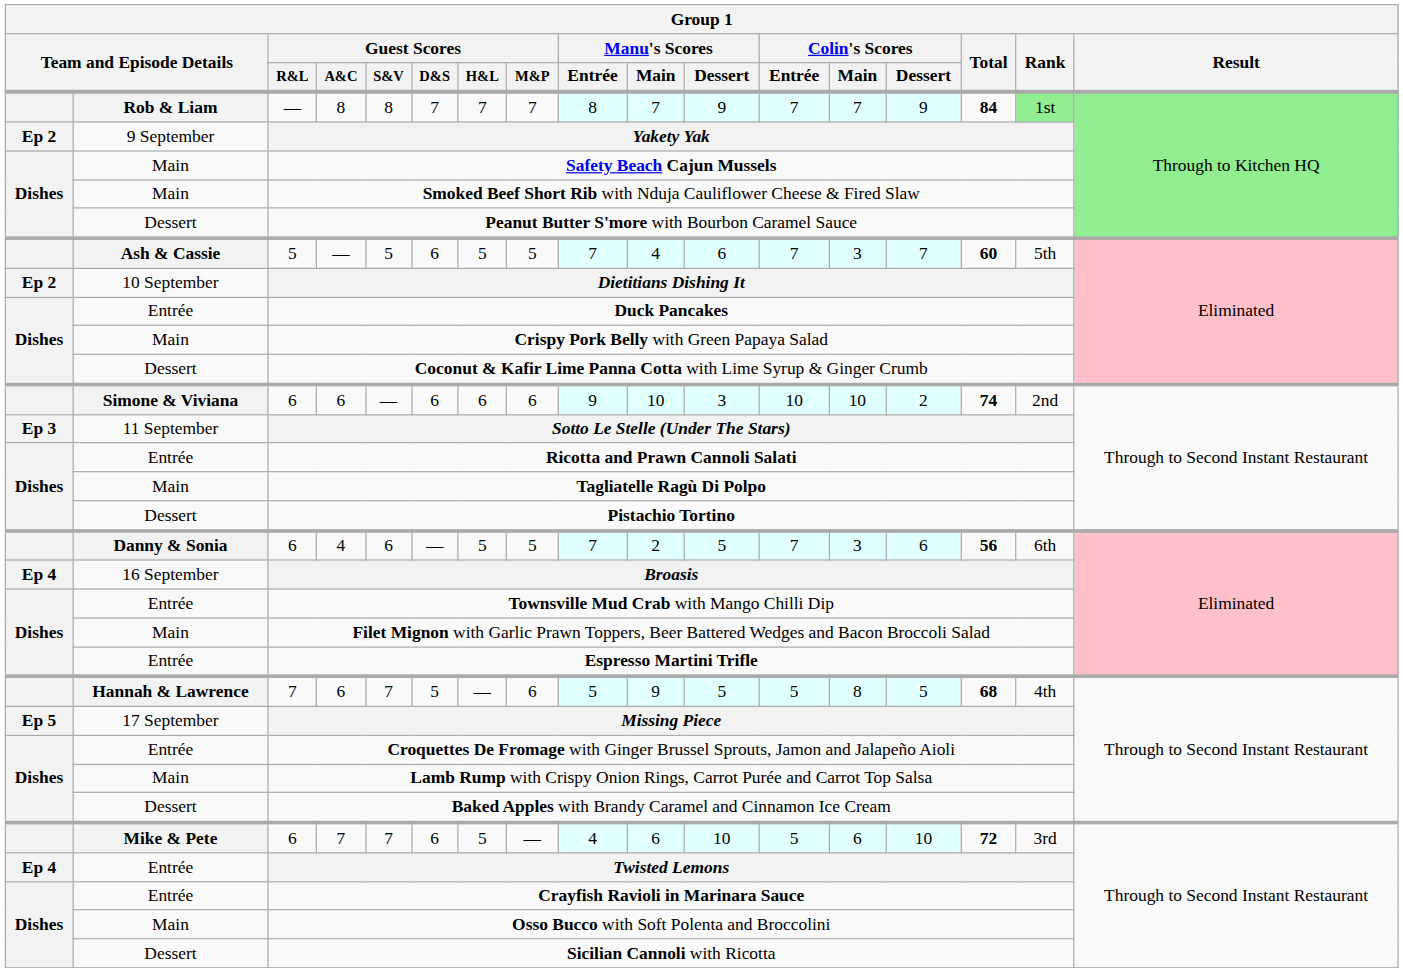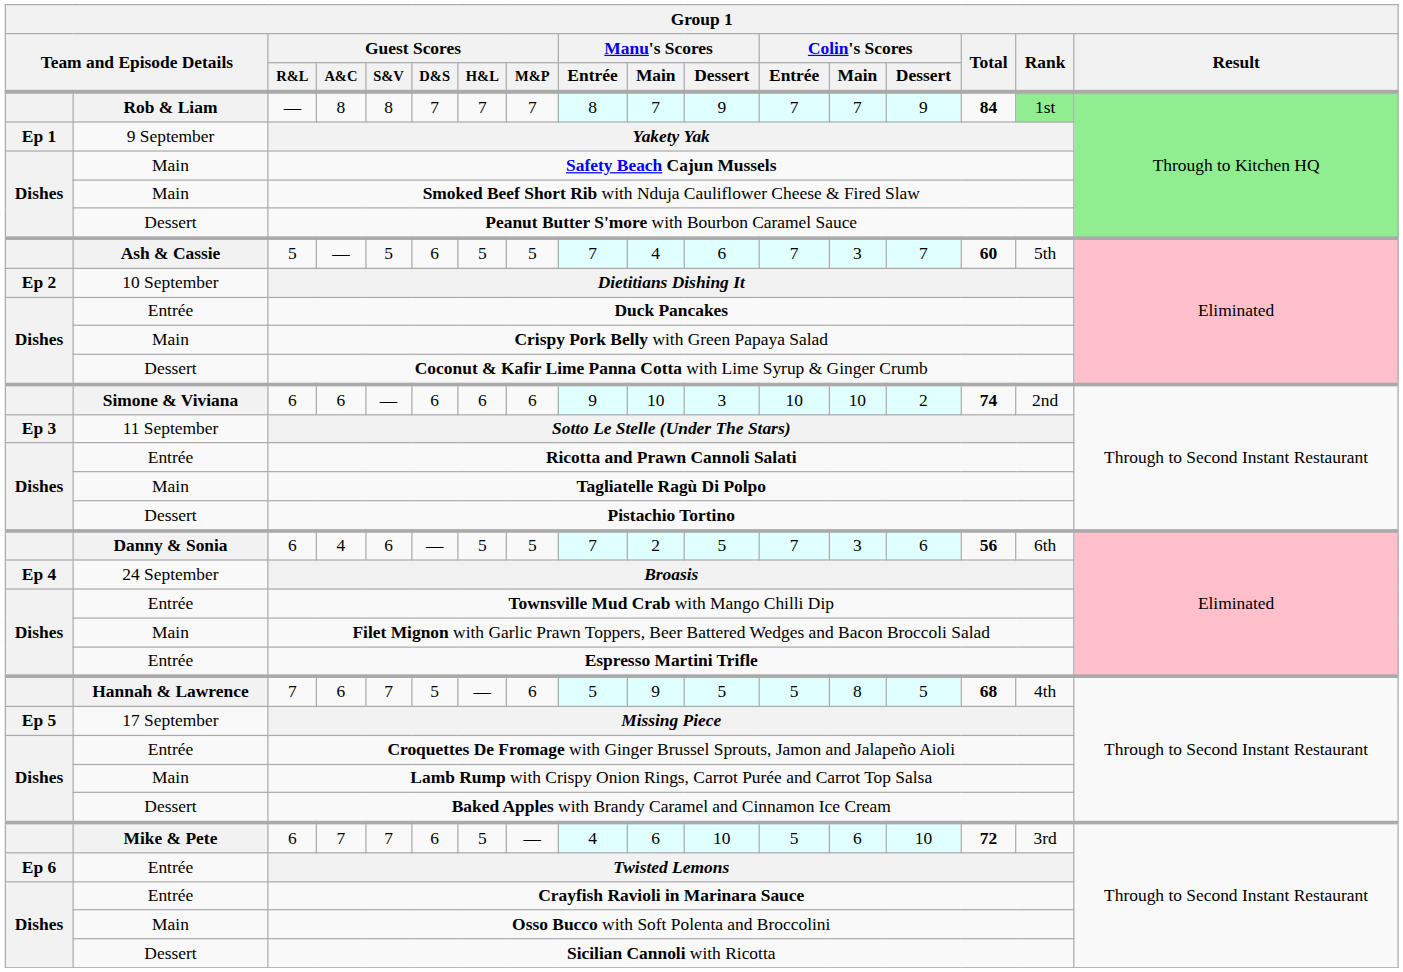Yakety Yak | column 1: Ep 2 -> Ep 1
Broasis | column 2: 16 September -> 24 September
Twisted Lemons | column 1: Ep 4 -> Ep 6
